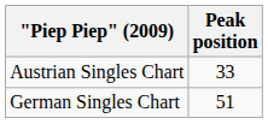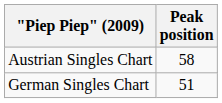Austrian Singles Chart | Peak position: 33 -> 58
